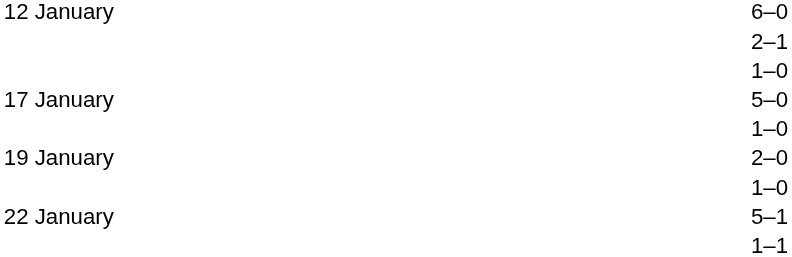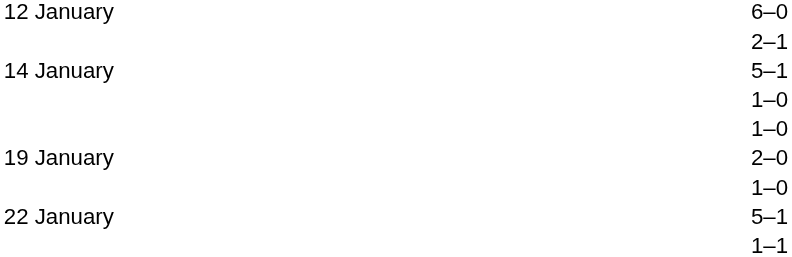+ row: 14 January | 5–1
- row: 17 January | 5–0
